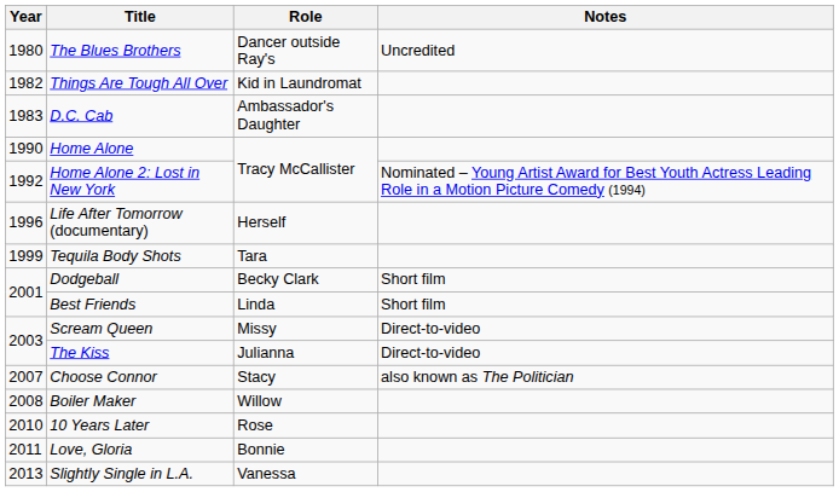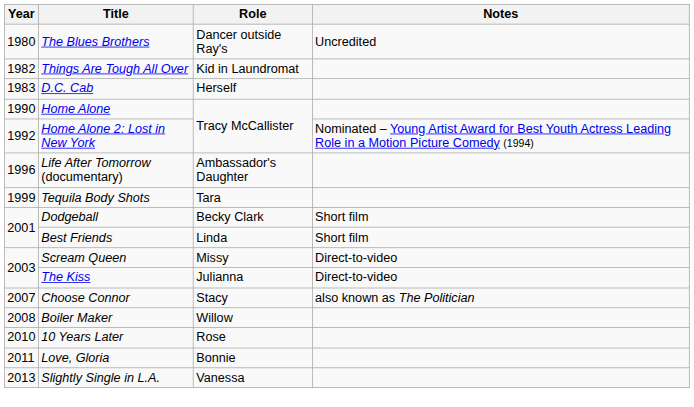D.C. Cab | Role: Ambassador's Daughter -> Herself
Life After Tomorrow (documentary) | Role: Herself -> Ambassador's Daughter
